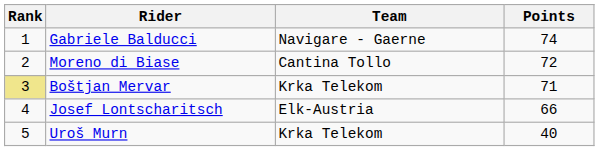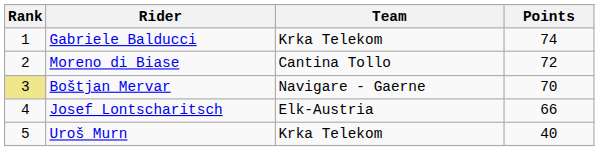Gabriele Balducci | Team: Navigare - Gaerne -> Krka Telekom
Boštjan Mervar | Team: Krka Telekom -> Navigare - Gaerne
Boštjan Mervar | Points: 71 -> 70
